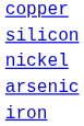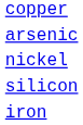rows swapped: arsenic <-> silicon
